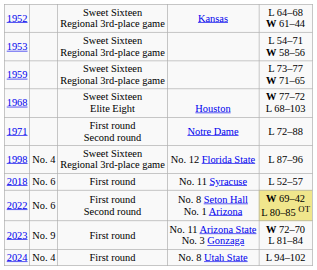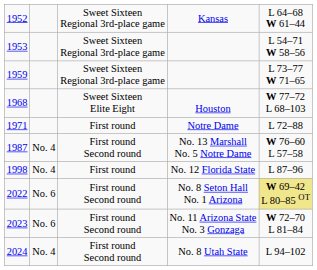Notre Dame | column 3: First round Second round -> First round
+ row: 1987 | No. 4 | First round Second round | No. 13 Marshall No. 5 Notre Dame | W 76–60 L 57–58
No. 12 Florida State | column 3: Sweet Sixteen Regional 3rd-place game -> First round
- row: 2018 | No. 6 | First round | No. 11 Syracuse | L 52–57
No. 11 Arizona State No. 3 Gonzaga | column 2: No. 9 -> No. 6
No. 11 Arizona State No. 3 Gonzaga | column 3: First round -> First round Second round
No. 8 Utah State | column 3: First round -> First round Second round
